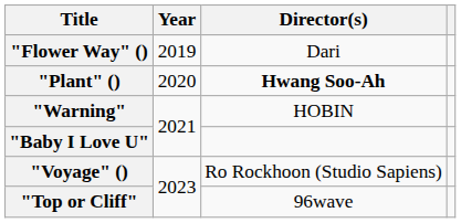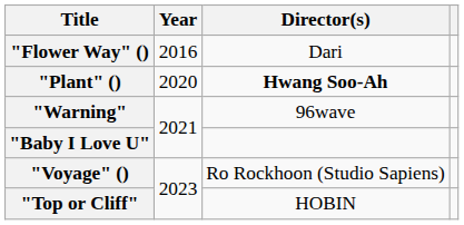"Flower Way" () | Year: 2019 -> 2016
"Warning" | Director(s): HOBIN -> 96wave
"Top or Cliff" | Director(s): 96wave -> HOBIN
